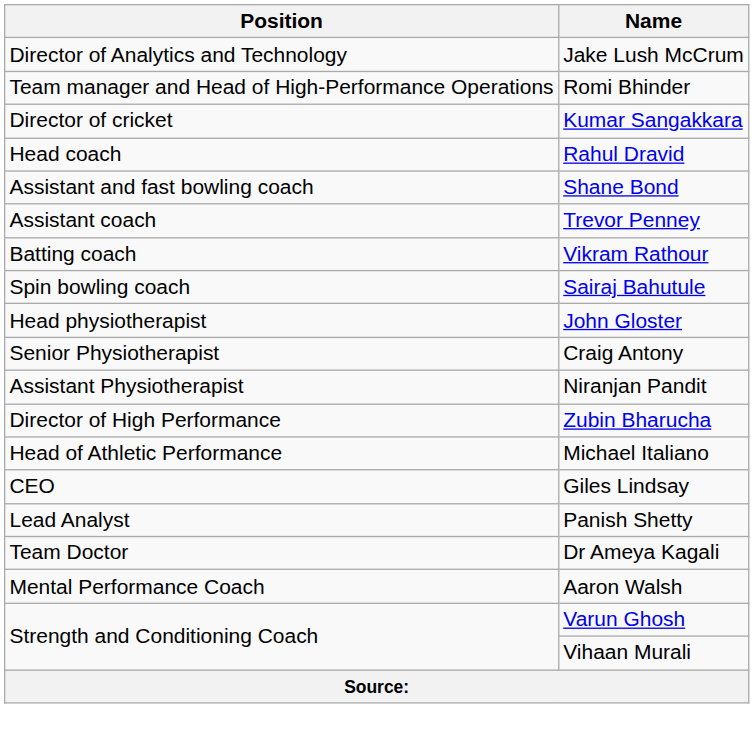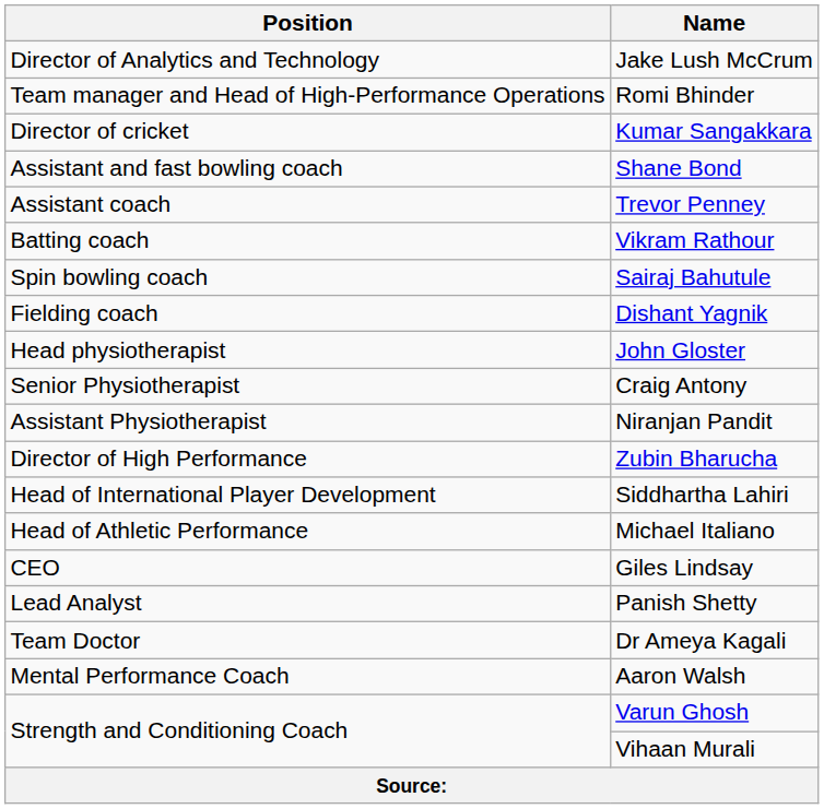- row: Head coach | Rahul Dravid
+ row: Fielding coach | Dishant Yagnik
+ row: Head of International Player Development | Siddhartha Lahiri
